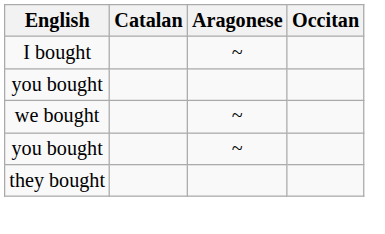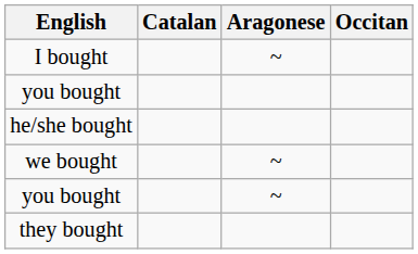+ row: he/she bought
